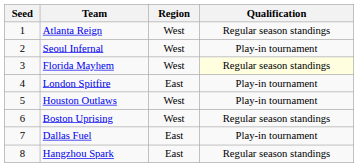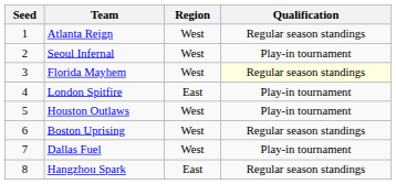Dallas Fuel | Region: East -> West
